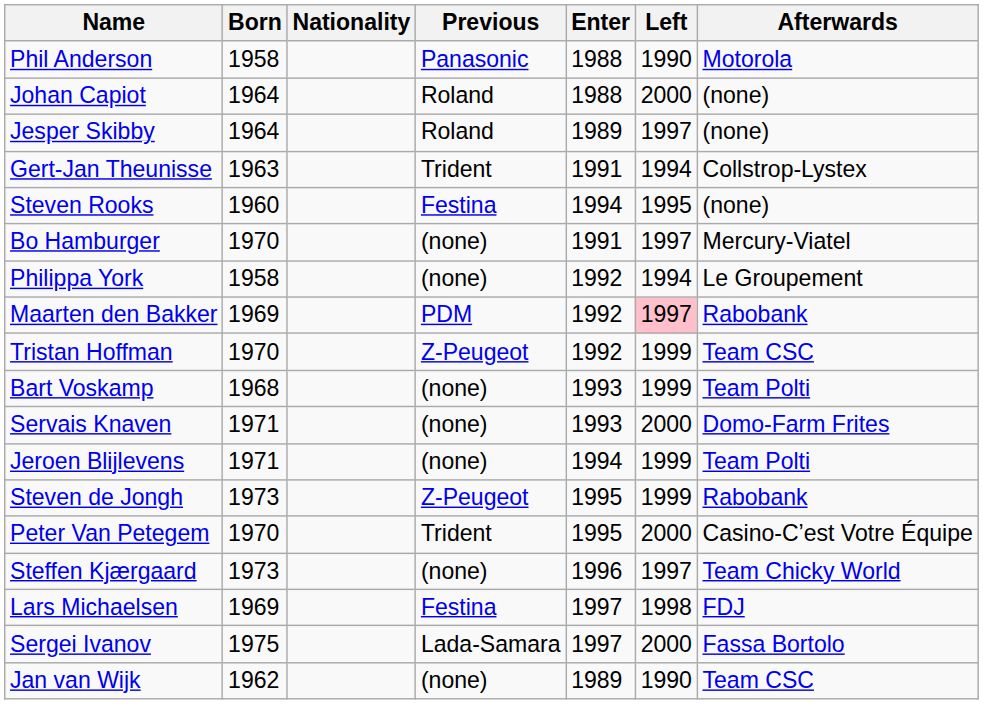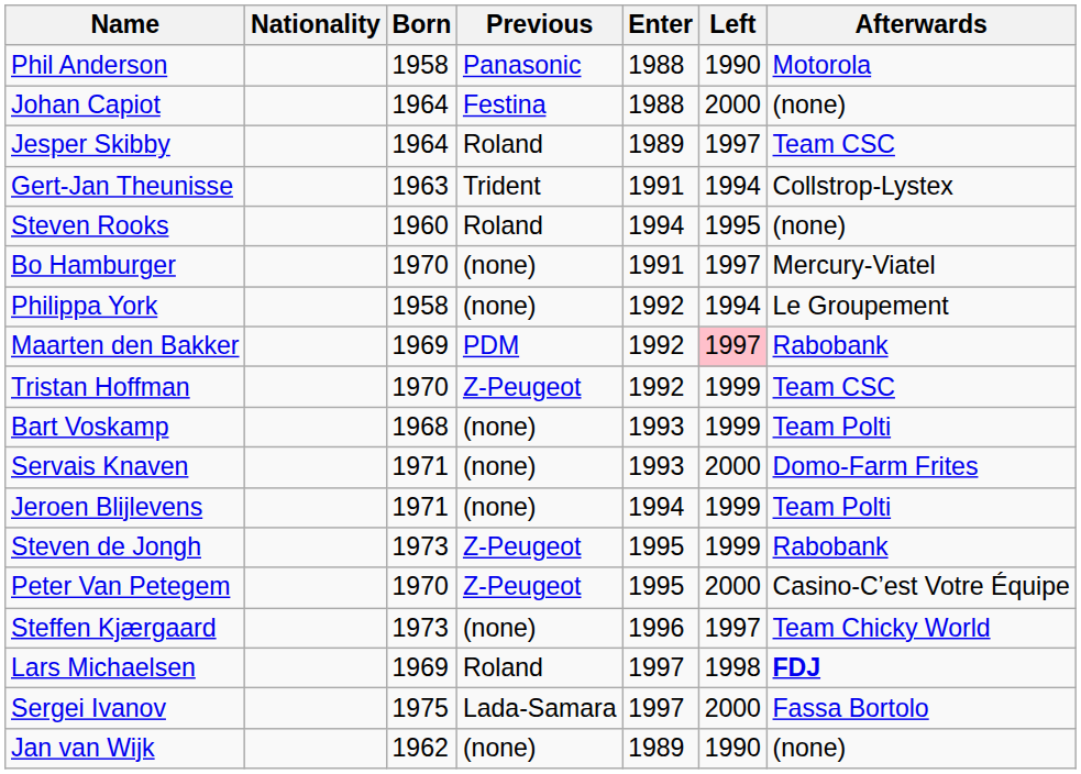columns swapped: Born <-> Nationality
Johan Capiot | Previous: Roland -> Festina
Jesper Skibby | Afterwards: (none) -> Team CSC
Steven Rooks | Previous: Festina -> Roland
Peter Van Petegem | Previous: Trident -> Z-Peugeot
Lars Michaelsen | Previous: Festina -> Roland
Lars Michaelsen | Afterwards: normal -> bold
Jan van Wijk | Afterwards: Team CSC -> (none)
